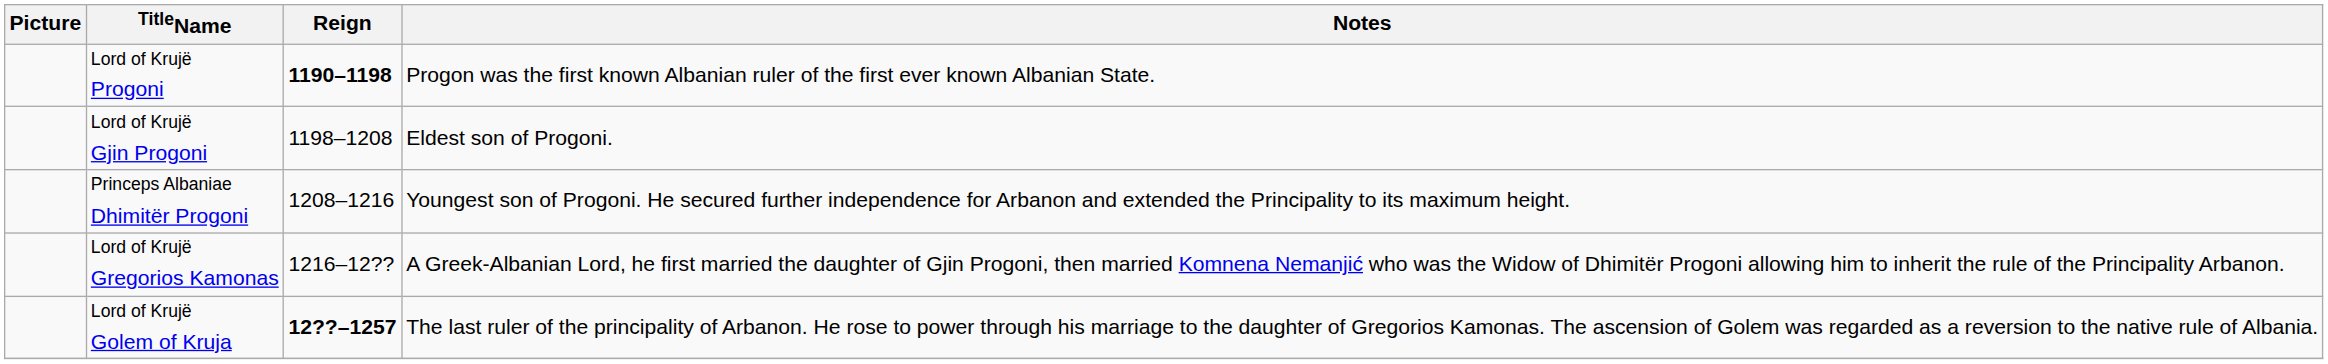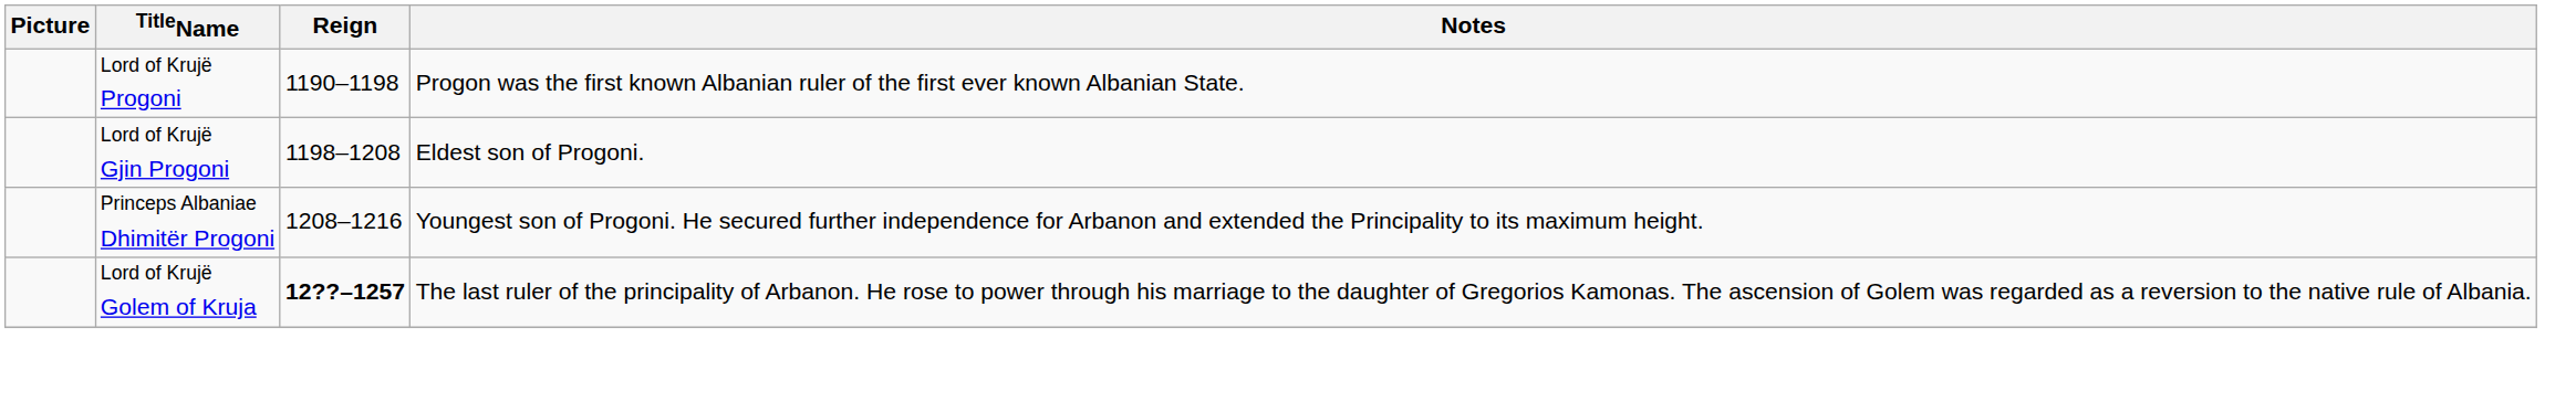Lord of Krujë Progoni | Reign: bold -> normal
- row: Lord of Krujë Gregorios Kamonas | 1216–12?? | A Greek-Albanian Lord, he first married the daughter of Gjin Progoni, then married Komnena Nemanjić who was the Widow of Dhimitër Progoni allowing him to inherit the rule of the Principality Arbanon.
